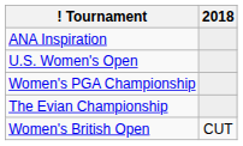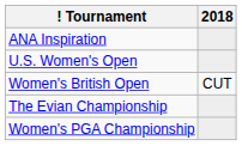rows swapped: Women's PGA Championship <-> Women's British Open
